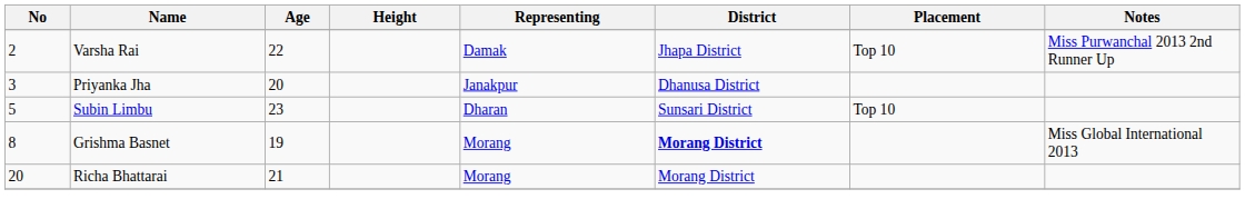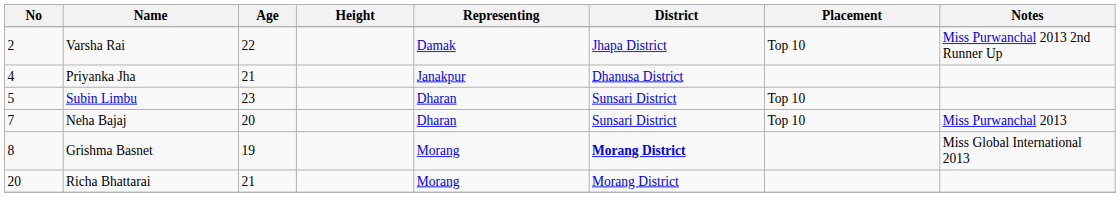Priyanka Jha | No: 3 -> 4
Priyanka Jha | Age: 20 -> 21
+ row: 7 | Neha Bajaj | 20 | Dharan | Sunsari District | Top 10 | Miss Purwanchal 2013
